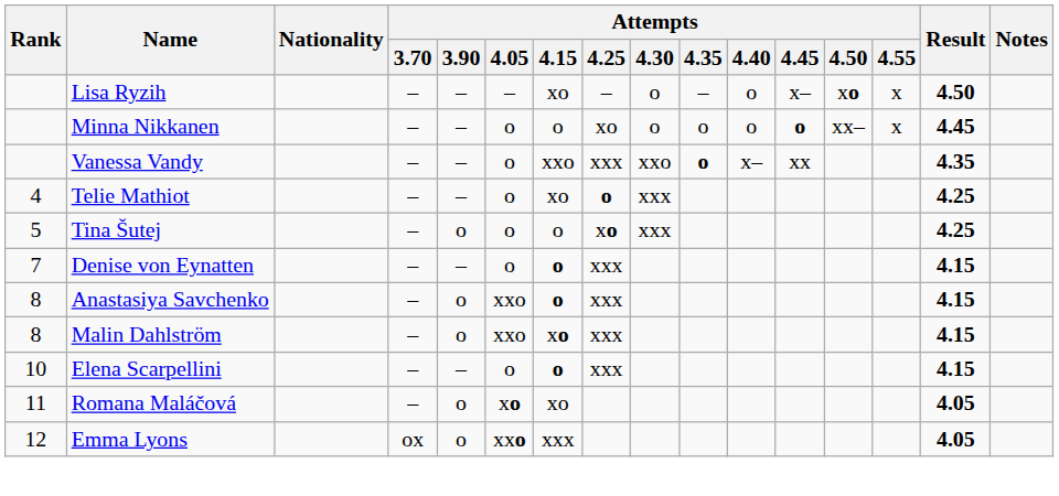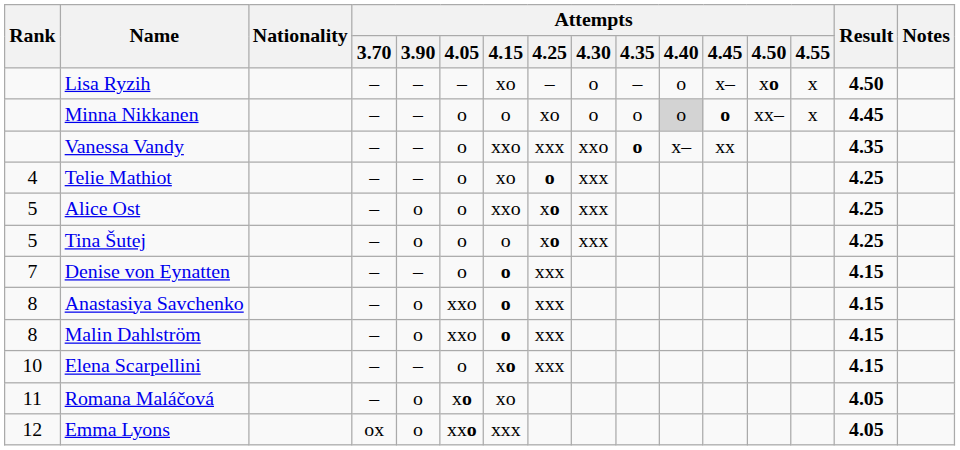Minna Nikkanen | Attempts / 4.40: no background -> lightgrey background
+ row: 5 | Alice Ost | – | o | o | xxo | xo | xxx | 4.25
Malin Dahlström | Attempts / 4.15: xo -> o
Elena Scarpellini | Attempts / 4.15: o -> xo
